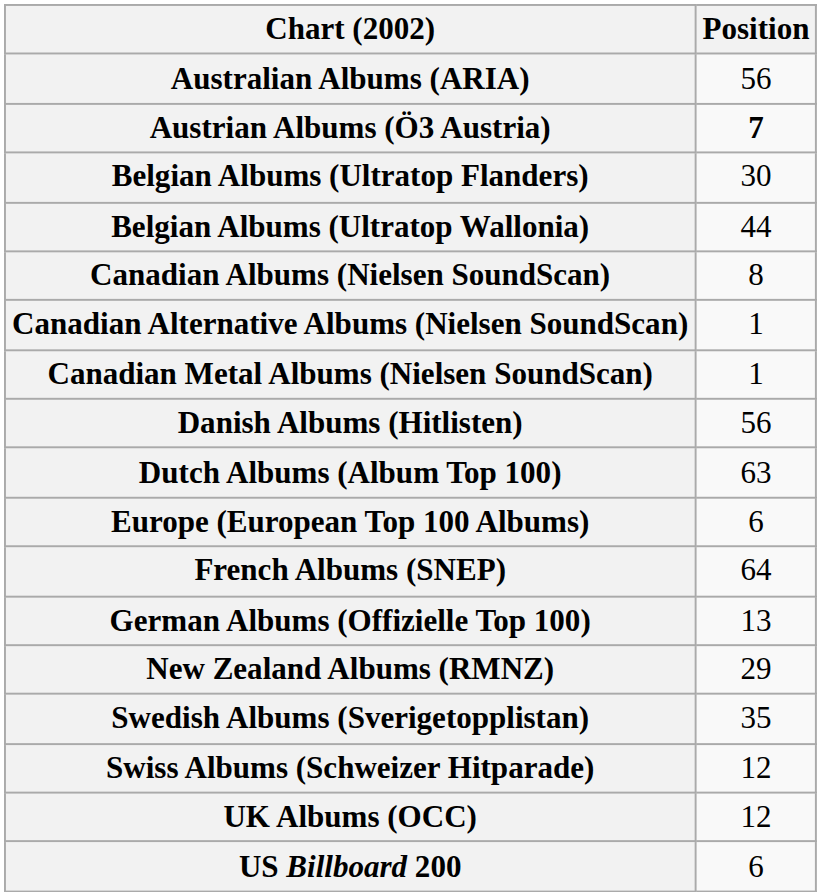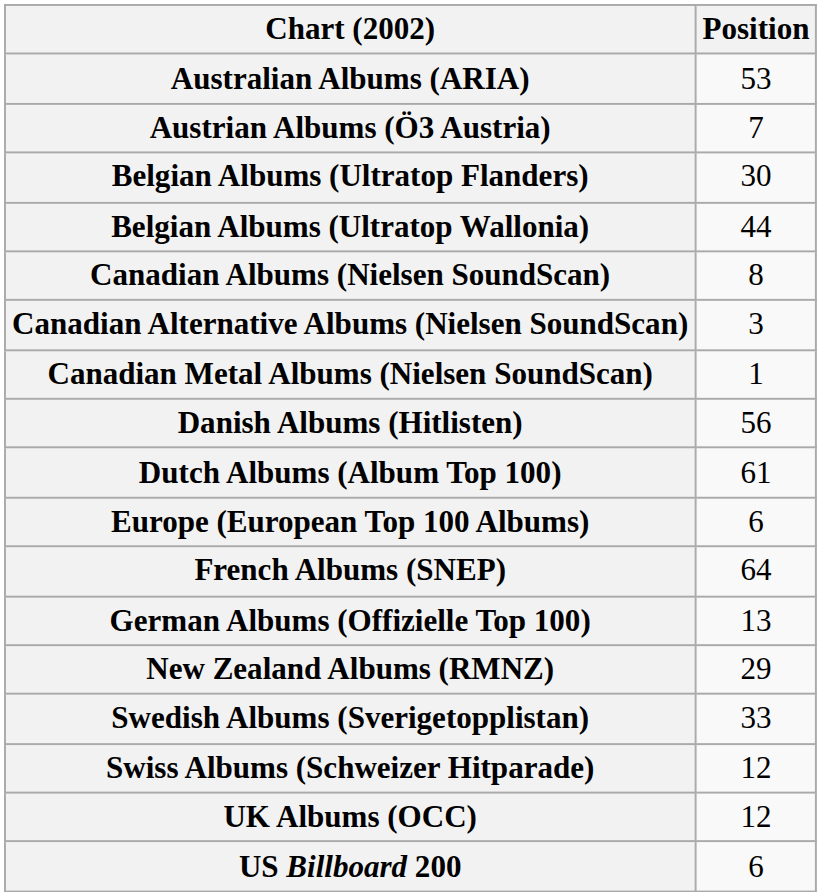Australian Albums (ARIA) | Position: 56 -> 53
Austrian Albums (Ö3 Austria) | Position: bold -> normal
Canadian Alternative Albums (Nielsen SoundScan) | Position: 1 -> 3
Dutch Albums (Album Top 100) | Position: 63 -> 61
Swedish Albums (Sverigetopplistan) | Position: 35 -> 33
